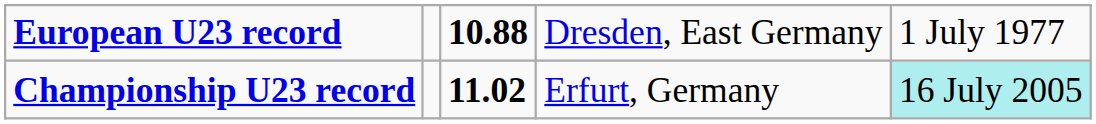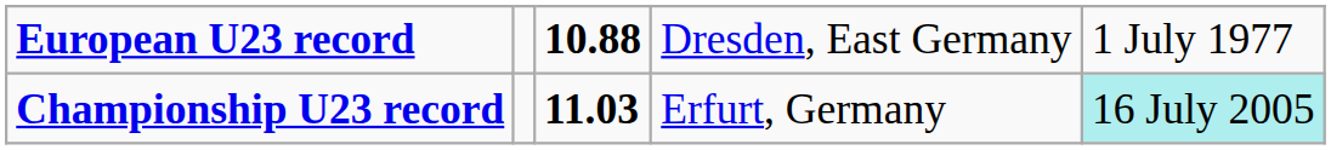Championship U23 record | column 3: 11.02 -> 11.03
